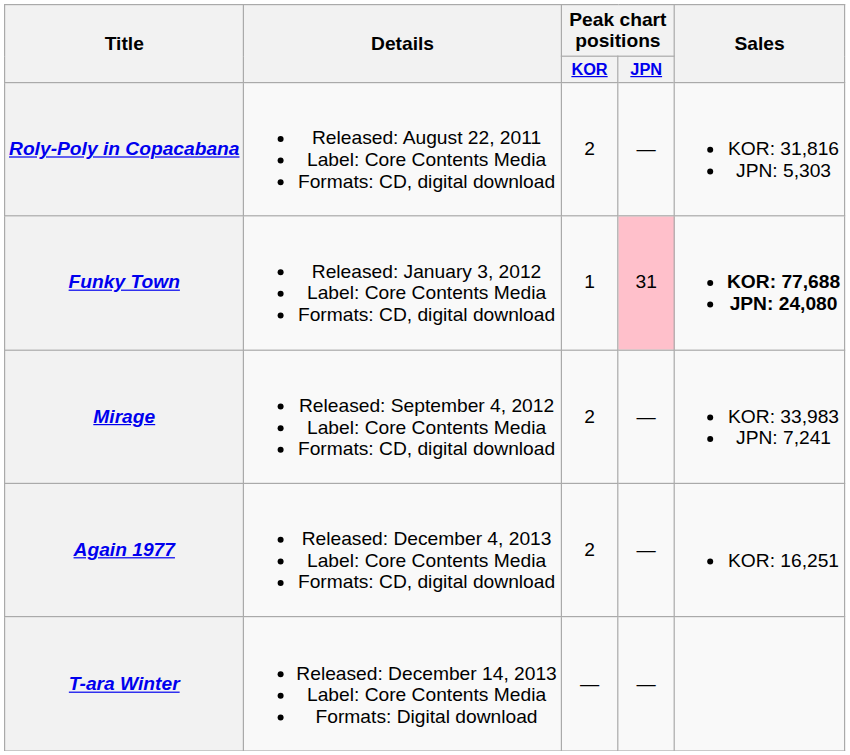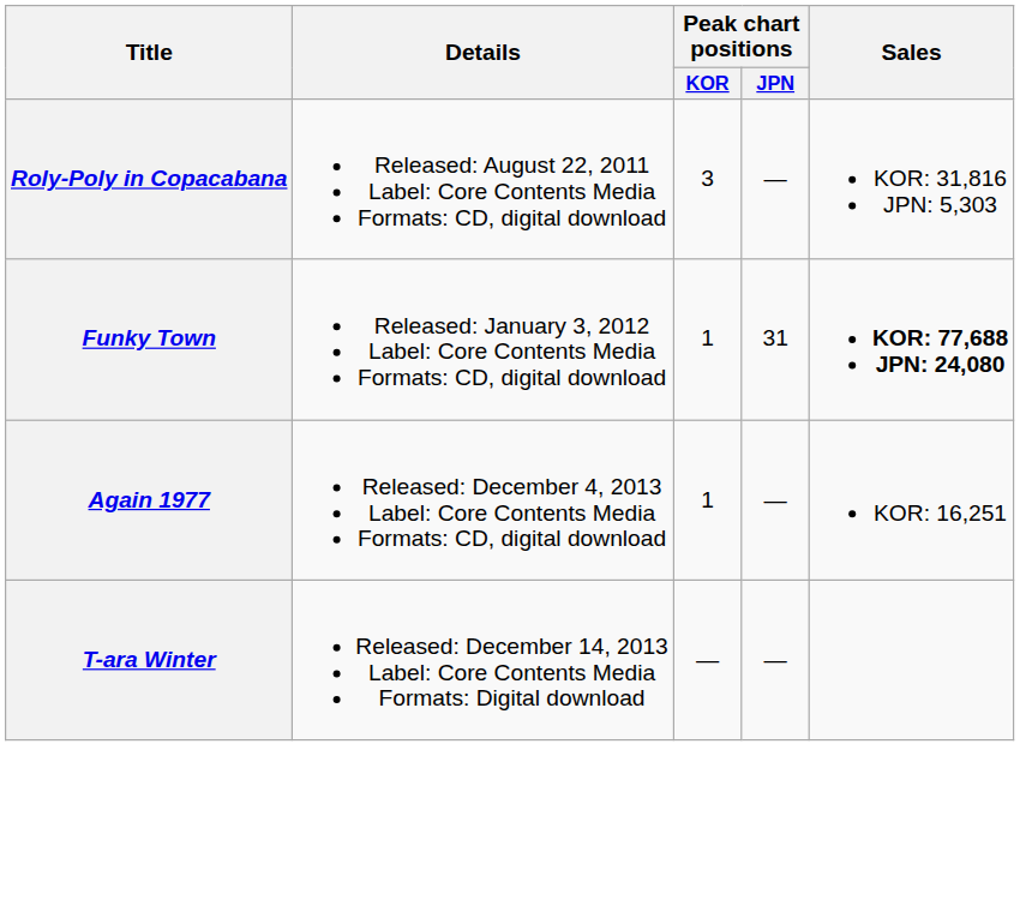Roly-Poly in Copacabana | Peak chart positions / KOR: 2 -> 3
Funky Town | Peak chart positions / JPN: pink background -> no background
- row: Mirage | Released: September 4, 2012 Label: Core Contents Media Formats: CD, digital download | 2 | — | KOR: 33,983 JPN: 7,241
Again 1977 | Peak chart positions / KOR: 2 -> 1
